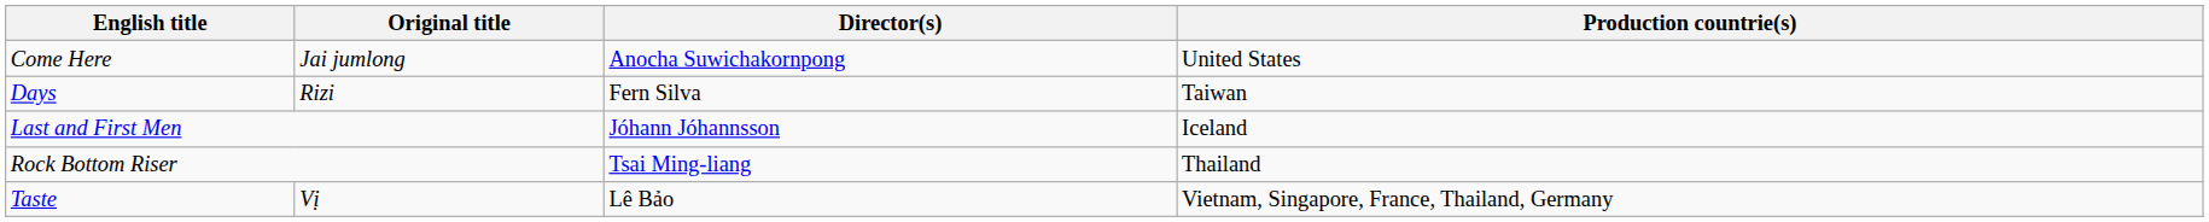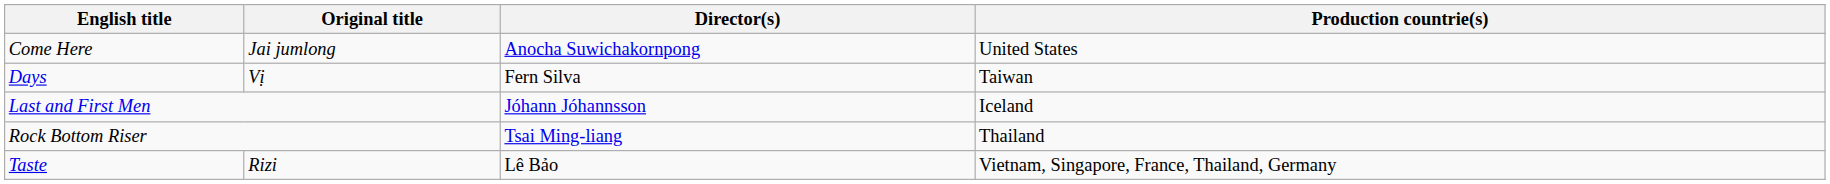Days | Original title: Rizi -> Vị
Taste | Original title: Vị -> Rizi
